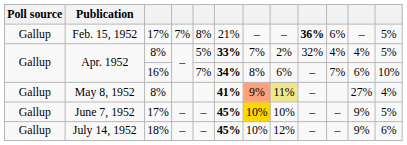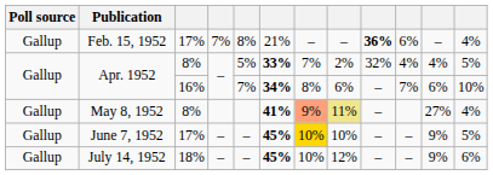Feb. 15, 1952 | column 12: 5% -> 4%
